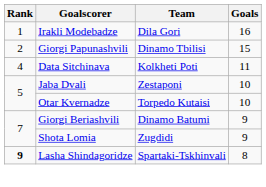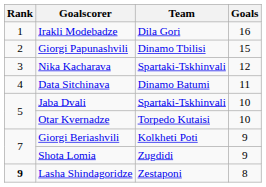+ row: 3 | Nika Kacharava | Spartaki-Tskhinvali | 12
Data Sitchinava | Team: Kolkheti Poti -> Dinamo Batumi
Jaba Dvali | Team: Zestaponi -> Spartaki-Tskhinvali
Giorgi Beriashvili | Team: Dinamo Batumi -> Kolkheti Poti
Lasha Shindagoridze | Team: Spartaki-Tskhinvali -> Zestaponi
